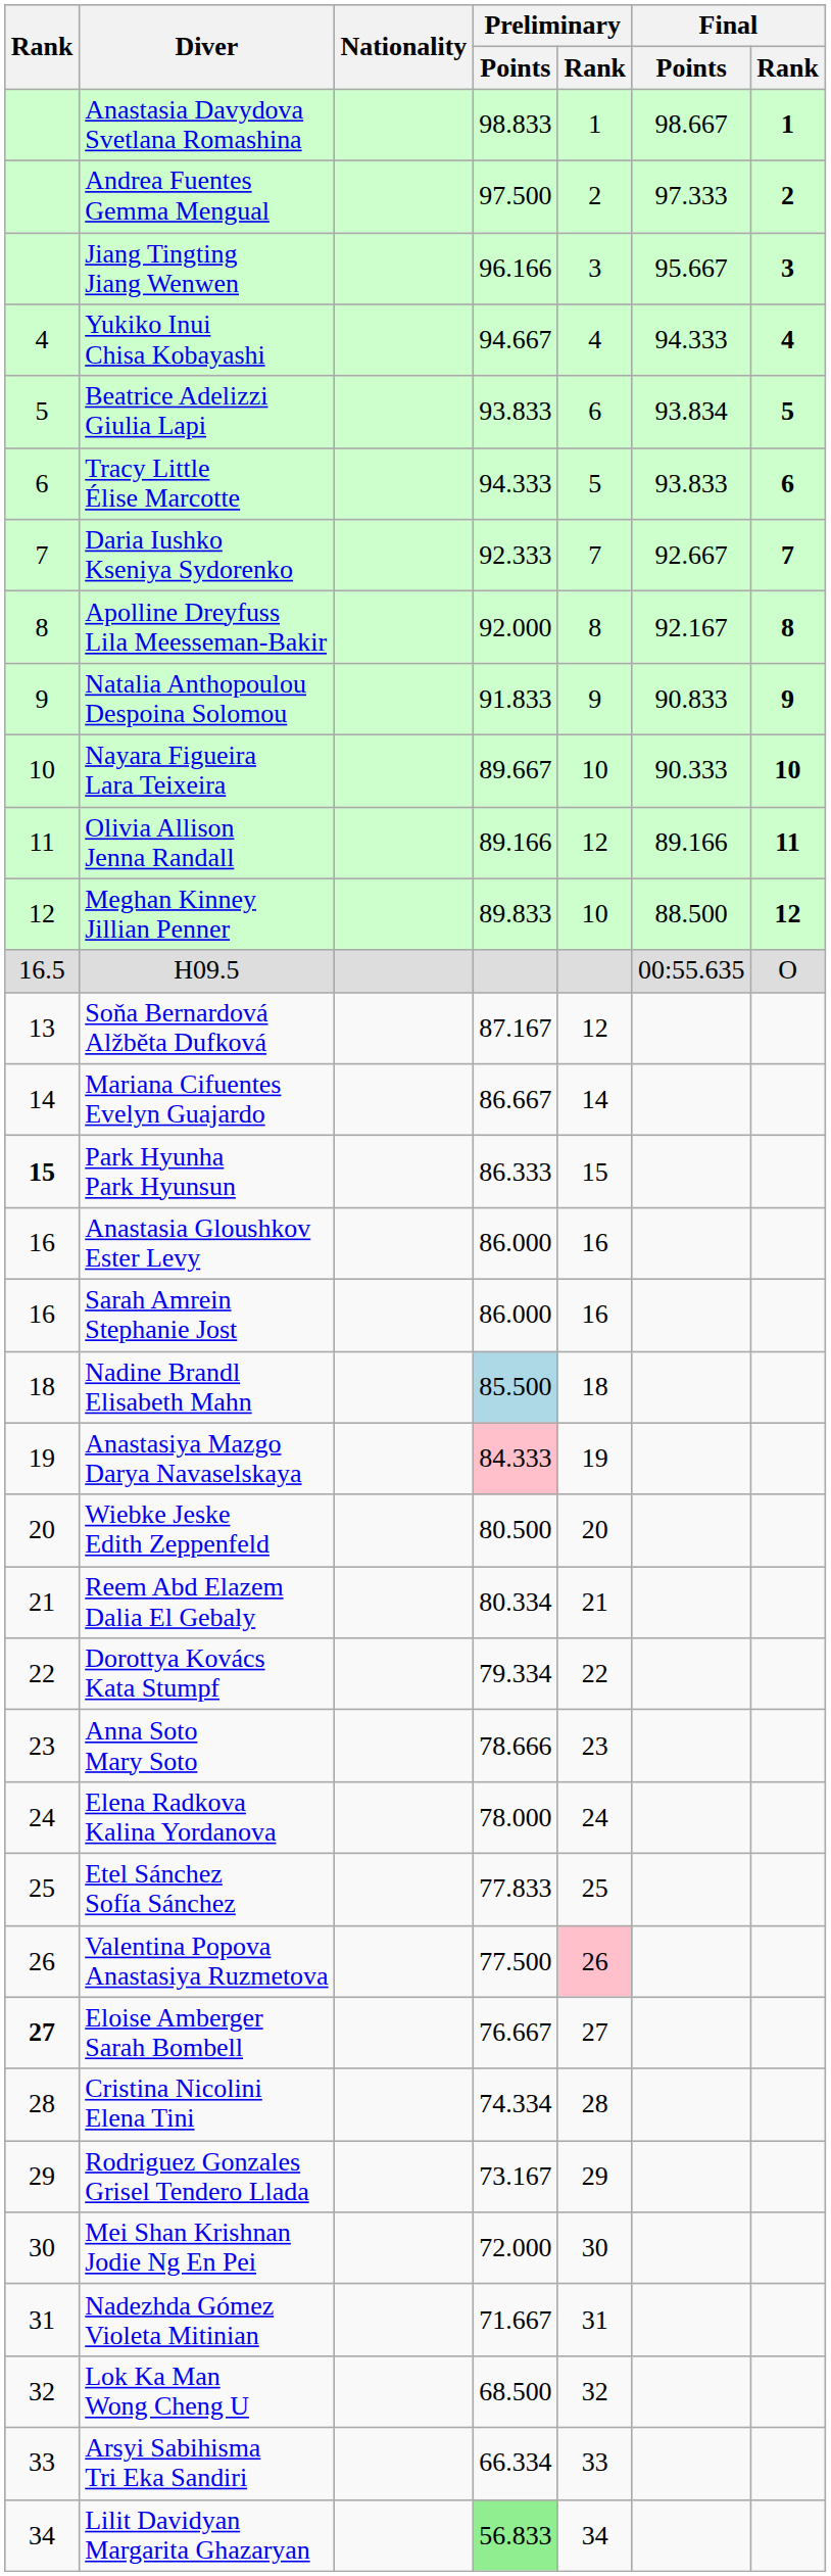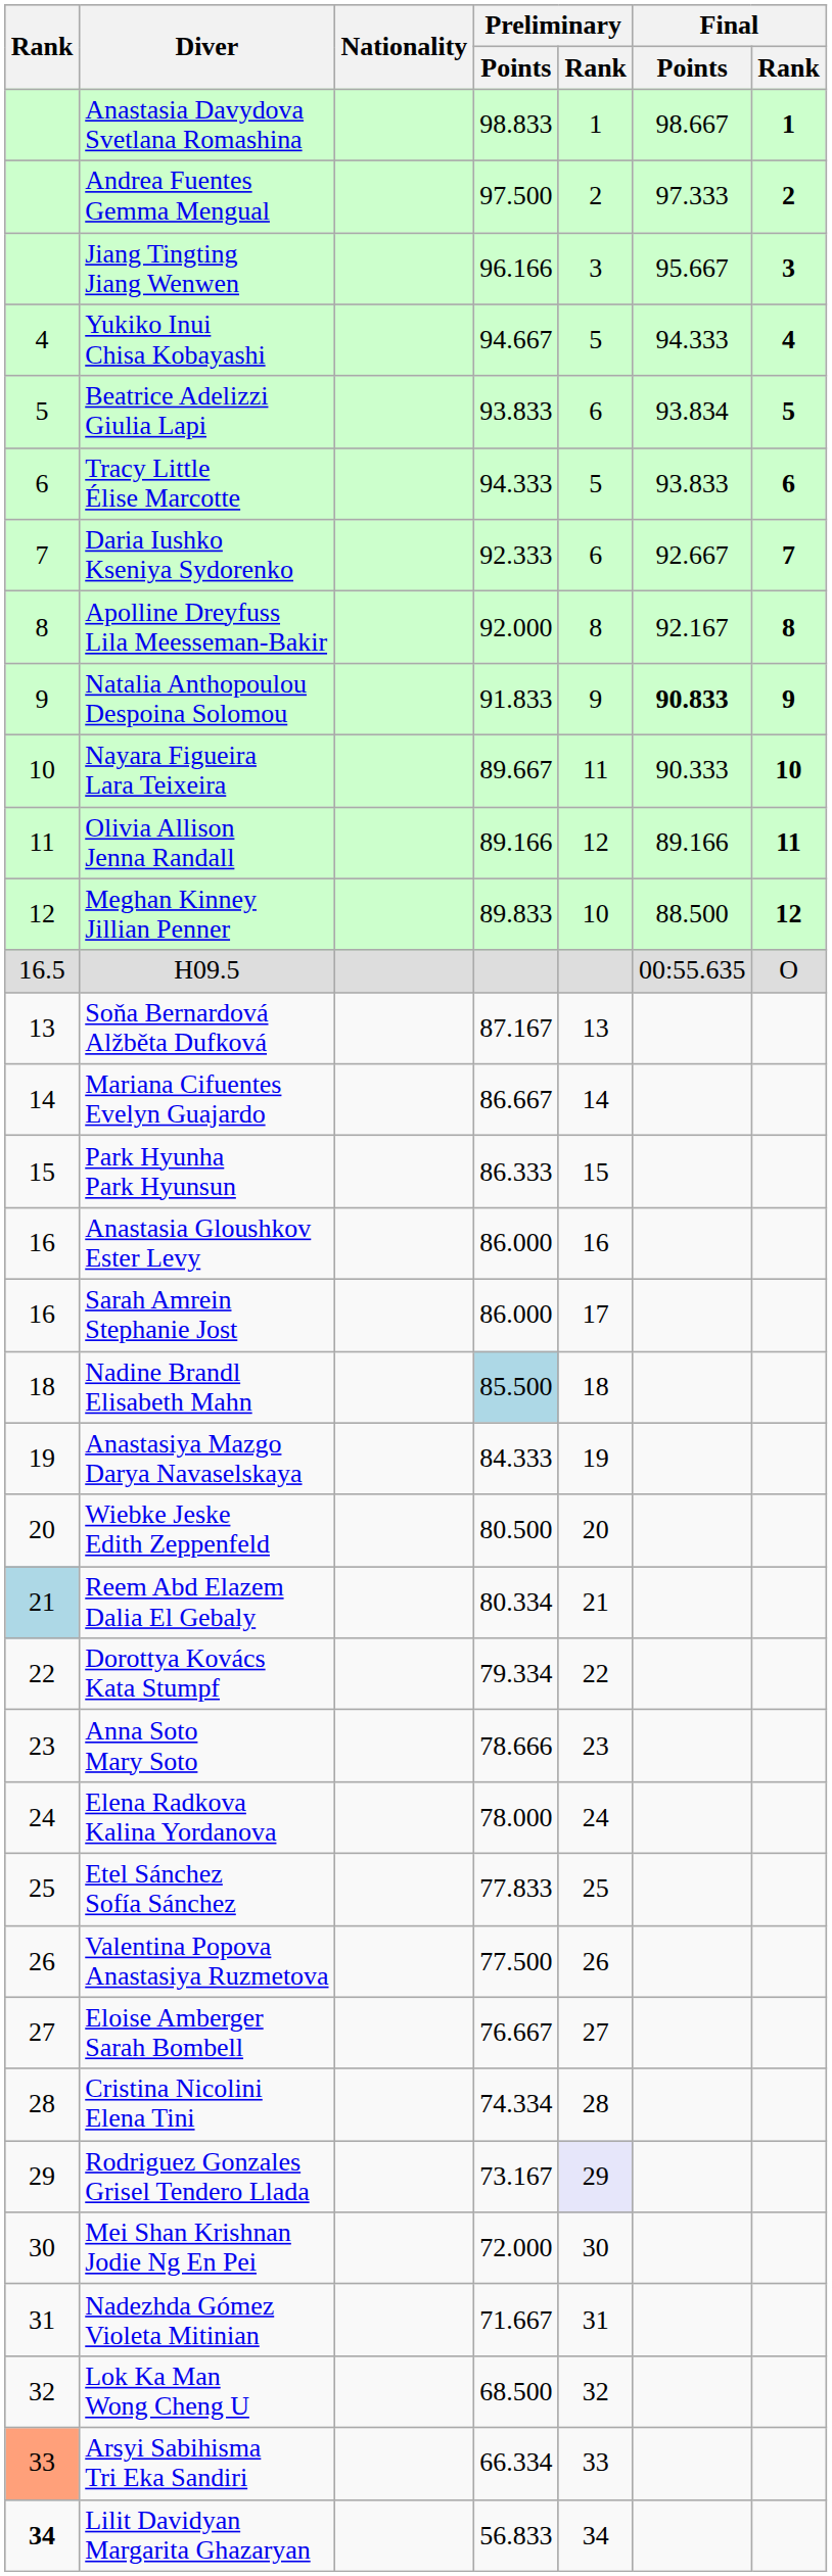Yukiko Inui Chisa Kobayashi | Preliminary / Rank: 4 -> 5
Daria Iushko Kseniya Sydorenko | Preliminary / Rank: 7 -> 6
Natalia Anthopoulou Despoina Solomou | Final / Points: normal -> bold
Nayara Figueira Lara Teixeira | Preliminary / Rank: 10 -> 11
Soňa Bernardová Alžběta Dufková | Preliminary / Rank: 12 -> 13
Park Hyunha Park Hyunsun | Rank: bold -> normal
Sarah Amrein Stephanie Jost | Preliminary / Rank: 16 -> 17
Anastasiya Mazgo Darya Navaselskaya | Preliminary / Points: pink background -> no background
Reem Abd Elazem Dalia El Gebaly | Rank: no background -> lightblue background
Valentina Popova Anastasiya Ruzmetova | Preliminary / Rank: pink background -> no background
Eloise Amberger Sarah Bombell | Rank: bold -> normal
Rodriguez Gonzales Grisel Tendero Llada | Preliminary / Rank: no background -> lavender background
Arsyi Sabihisma Tri Eka Sandiri | Rank: no background -> lightsalmon background
Lilit Davidyan Margarita Ghazaryan | Rank: normal -> bold
Lilit Davidyan Margarita Ghazaryan | Preliminary / Points: lightgreen background -> no background
